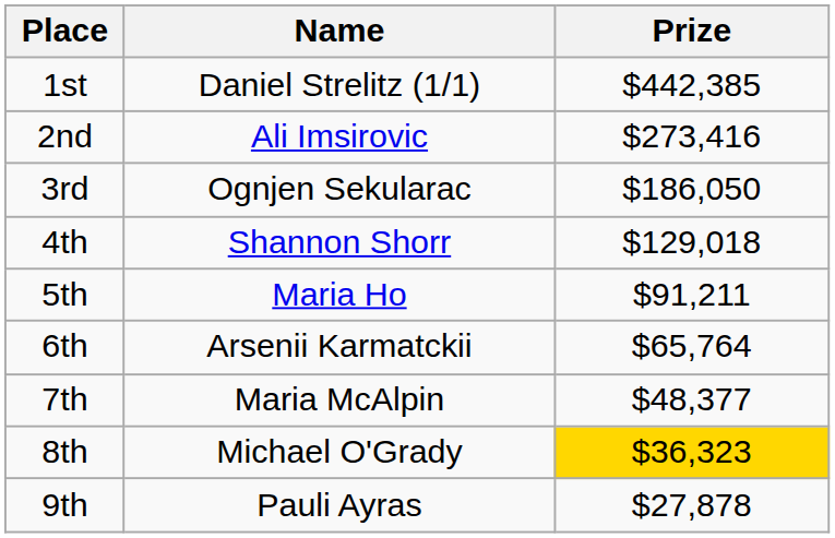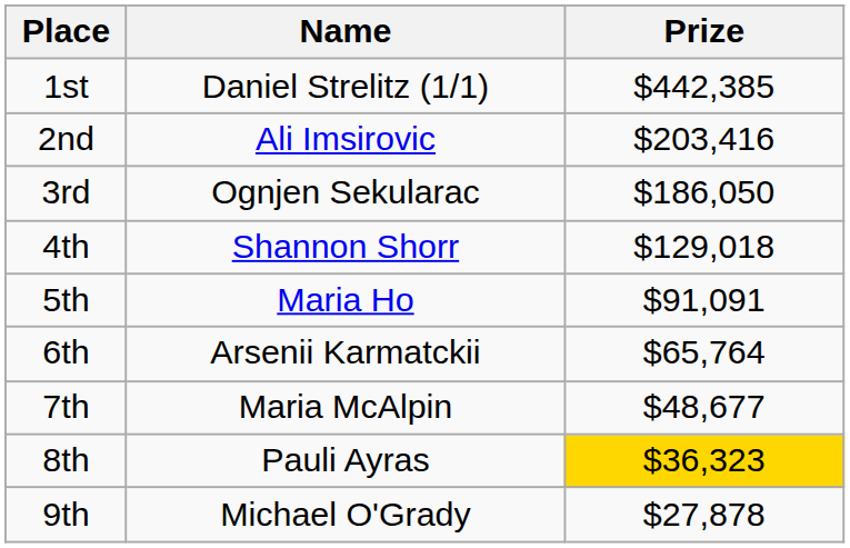2nd | Prize: $273,416 -> $203,416
5th | Prize: $91,211 -> $91,091
7th | Prize: $48,377 -> $48,677
8th | Name: Michael O'Grady -> Pauli Ayras
9th | Name: Pauli Ayras -> Michael O'Grady
